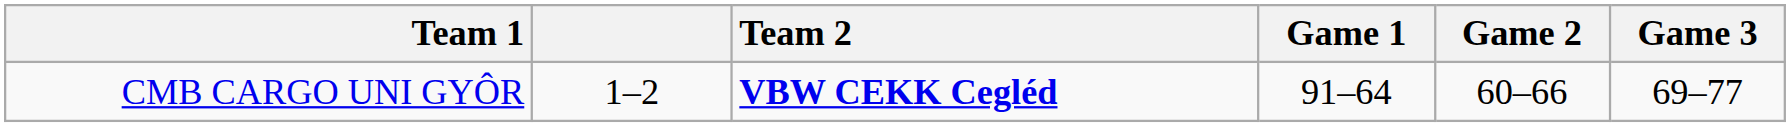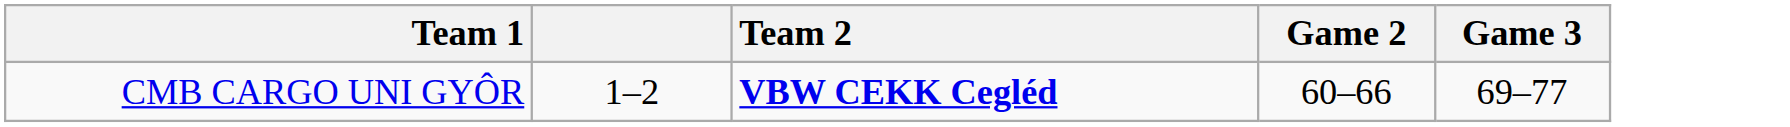- column: Game 1 | 91–64
